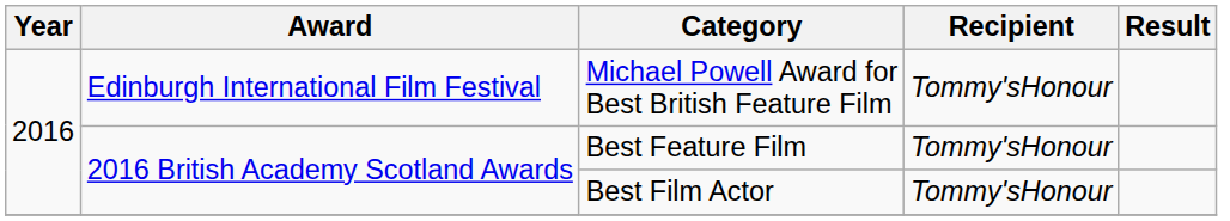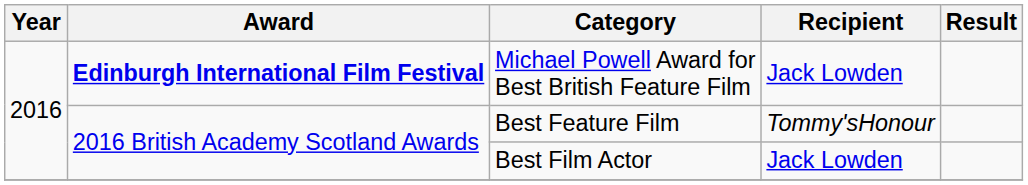Michael Powell Award for Best British Feature Film | Award: normal -> bold
Michael Powell Award for Best British Feature Film | Recipient: Tommy'sHonour -> Jack Lowden
Best Film Actor | Recipient: Tommy'sHonour -> Jack Lowden
